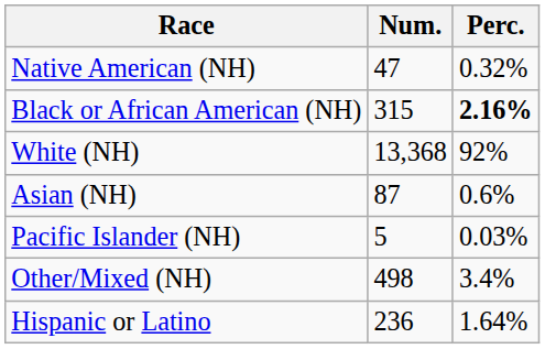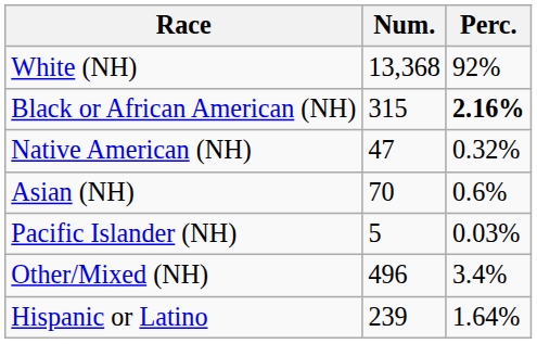rows swapped: White (NH) <-> Native American (NH)
Asian (NH) | Num.: 87 -> 70
Other/Mixed (NH) | Num.: 498 -> 496
Hispanic or Latino | Num.: 236 -> 239
